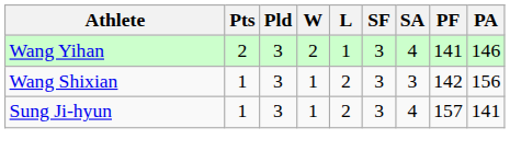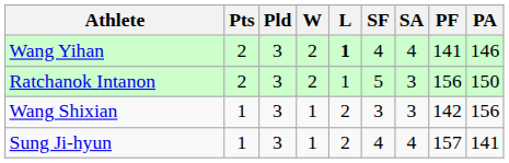Wang Yihan | L: normal -> bold
Wang Yihan | SF: 3 -> 4
+ row: Ratchanok Intanon | 2 | 3 | 2 | 1 | 5 | 3 | 156 | 150
Sung Ji-hyun | SF: 3 -> 4
